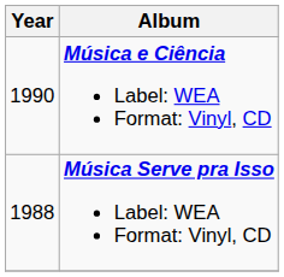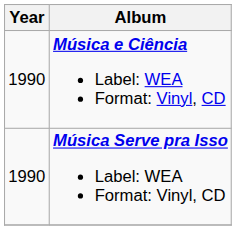Música Serve pra Isso Label: WEA Format: Vinyl, CD | Year: 1988 -> 1990
